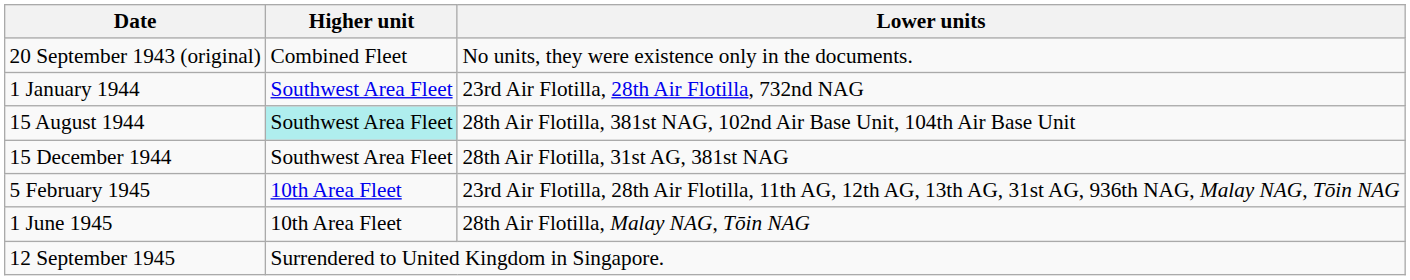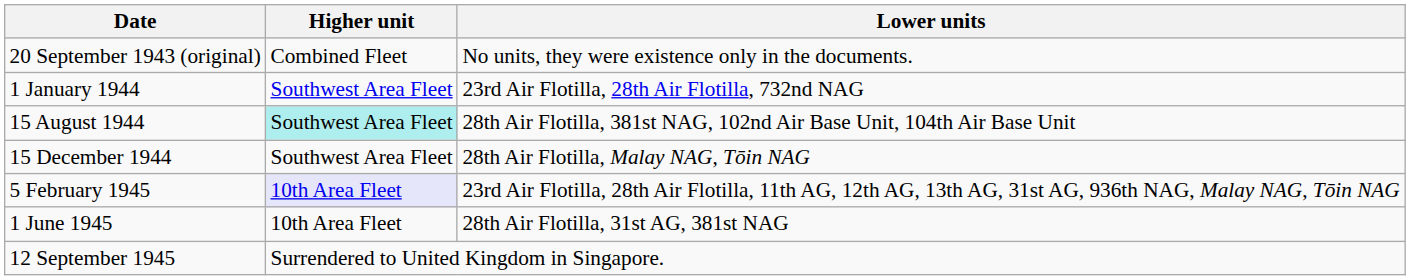15 December 1944 | Lower units: 28th Air Flotilla, 31st AG, 381st NAG -> 28th Air Flotilla, Malay NAG, Tōin NAG
5 February 1945 | Higher unit: no background -> lavender background
1 June 1945 | Lower units: 28th Air Flotilla, Malay NAG, Tōin NAG -> 28th Air Flotilla, 31st AG, 381st NAG
